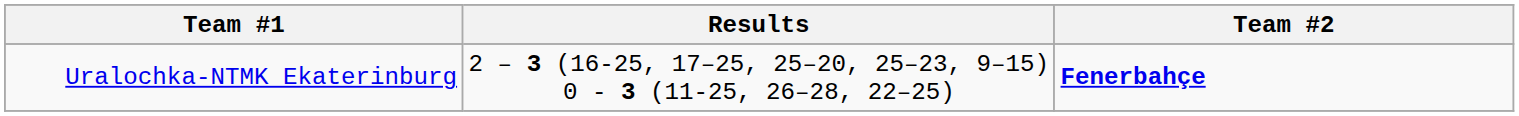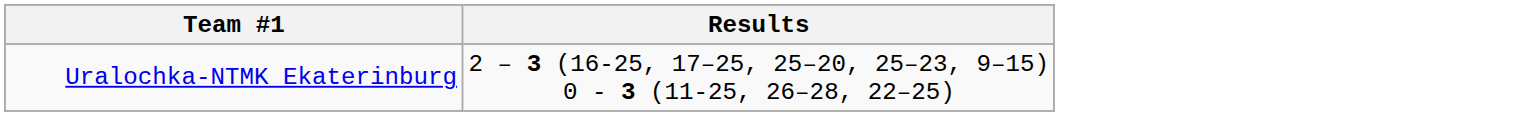- column: Team #2 | Fenerbahçe
